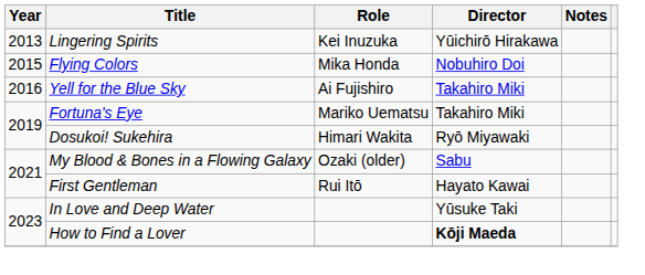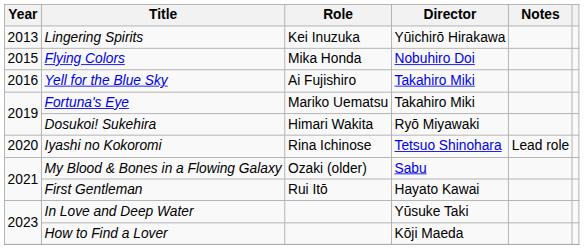+ row: 2020 | Iyashi no Kokoromi | Rina Ichinose | Tetsuo Shinohara | Lead role
How to Find a Lover | Director: bold -> normal
